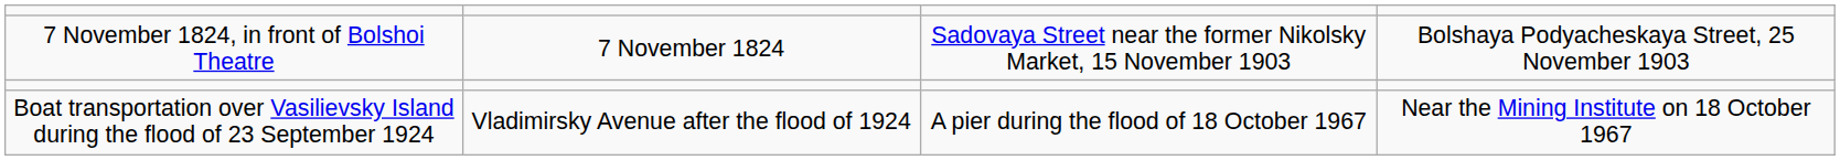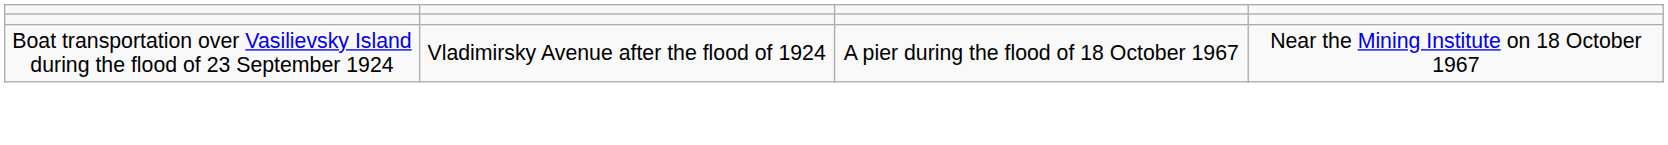- row: 7 November 1824, in front of Bolshoi Theatre | 7 November 1824 | Sadovaya Street near the former Nikolsky Market, 15 November 1903 | Bolshaya Podyacheskaya Street, 25 November 1903
